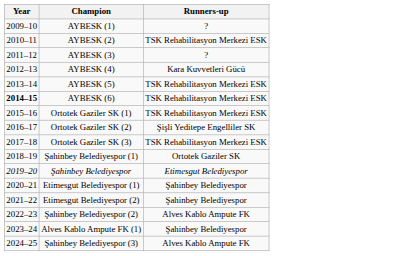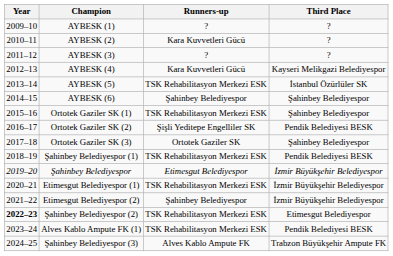+ column: Third Place | ? | ? | ? | Kayseri Melikgazi Belediyespor | İstanbul Özürlüler SK | Şahinbey Belediyespor | Şahinbey Belediyespor | Pendik Belediyesi BESK | Şahinbey Belediyespor | Pendik Belediyesi BESK | İzmir Büyükşehir Belediyespor | İzmir Büyükşehir Belediyespor | İzmir Büyükşehir Belediyespor | Etimesgut Belediyespor | Pendik Belediyesi BESK | Trabzon Büyükşehir Ampute FK
AYBESK (2) | Runners-up: TSK Rehabilitasyon Merkezi ESK -> Kara Kuvvetleri Gücü
AYBESK (6) | Year: bold -> normal
AYBESK (6) | Runners-up: TSK Rehabilitasyon Merkezi ESK -> Şahinbey Belediyespor
Ortotek Gaziler SK (3) | Runners-up: TSK Rehabilitasyon Merkezi ESK -> Ortotek Gaziler SK
Şahinbey Belediyespor (1) | Runners-up: Ortotek Gaziler SK -> TSK Rehabilitasyon Merkezi ESK
Etimesgut Belediyespor (1) | Runners-up: Şahinbey Belediyespor -> TSK Rehabilitasyon Merkezi ESK
Şahinbey Belediyespor (2) | Year: normal -> bold
Şahinbey Belediyespor (2) | Runners-up: Alves Kablo Ampute FK -> TSK Rehabilitasyon Merkezi ESK
Alves Kablo Ampute FK (1) | Runners-up: Şahinbey Belediyespor -> TSK Rehabilitasyon Merkezi ESK
